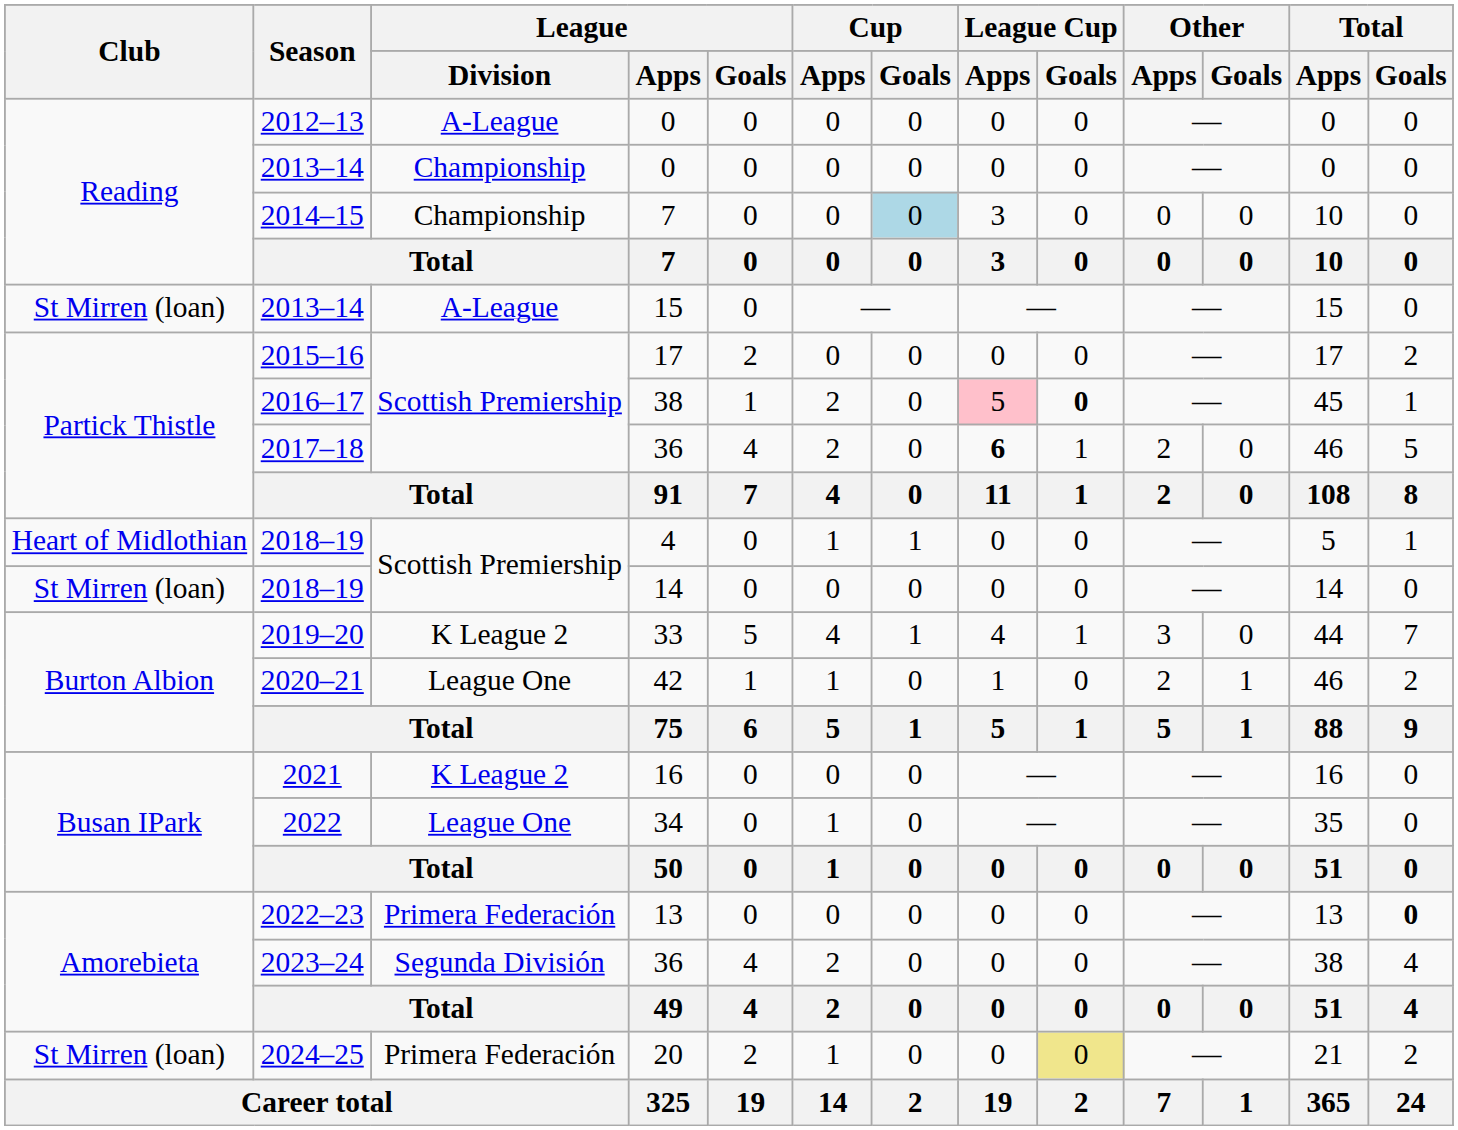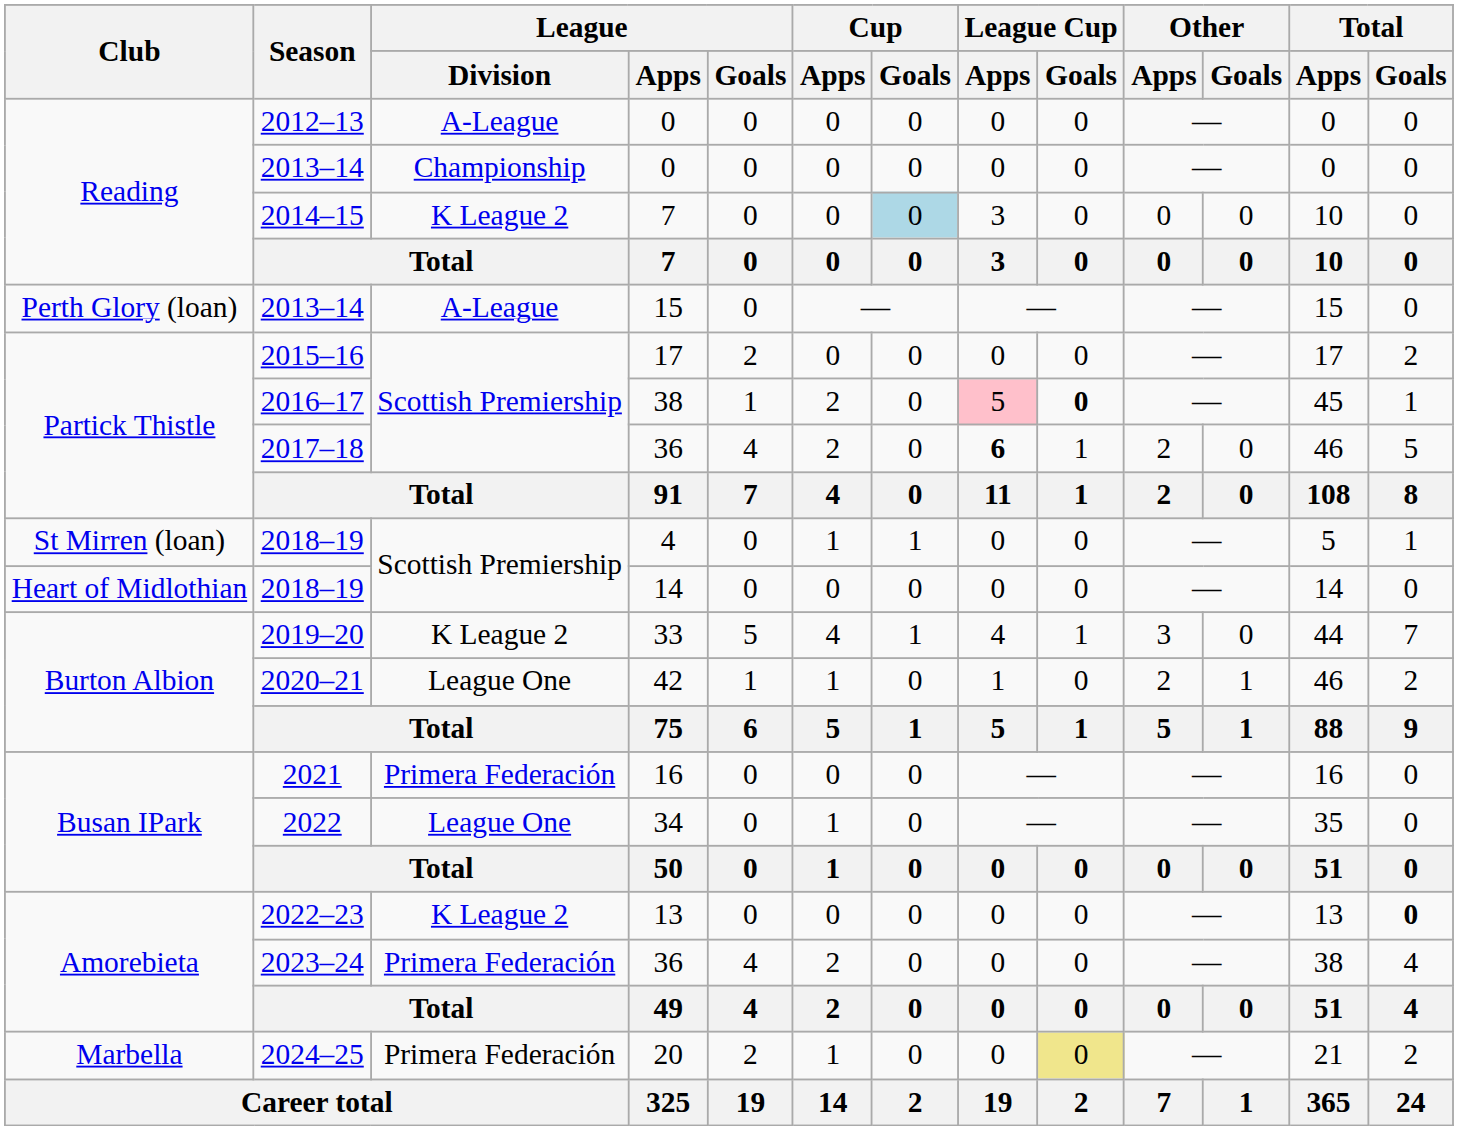2014–15 | League / Division: Championship -> K League 2
2013–14 / 15 | Club: St Mirren (loan) -> Perth Glory (loan)
2018–19 / 4 | Club: Heart of Midlothian -> St Mirren (loan)
2018–19 / 14 | Club: St Mirren (loan) -> Heart of Midlothian
2021 | League / Division: K League 2 -> Primera Federación
2022–23 | League / Division: Primera Federación -> K League 2
2023–24 | League / Division: Segunda División -> Primera Federación
2024–25 | Club: St Mirren (loan) -> Marbella
